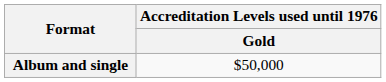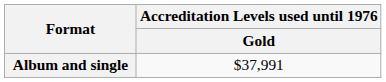Album and single | Accreditation Levels used until 1976 / Gold: $50,000 -> $37,991
